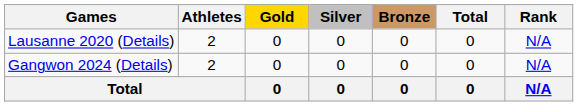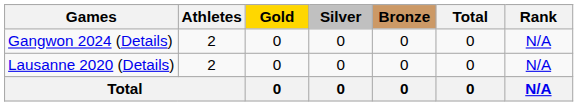rows swapped: Lausanne 2020 (Details) <-> Gangwon 2024 (Details)
